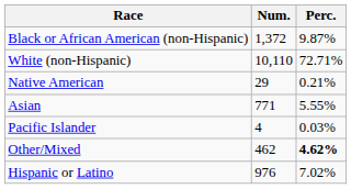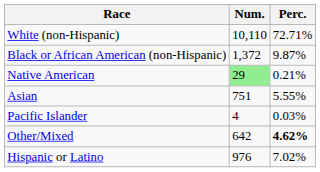rows swapped: White (non-Hispanic) <-> Black or African American (non-Hispanic)
Native American | Num.: no background -> lightgreen background
Asian | Num.: 771 -> 751
Other/Mixed | Num.: 462 -> 642
